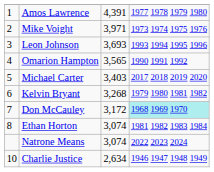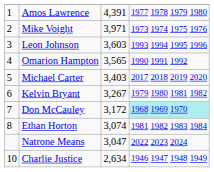Leon Johnson | column 3: 3,693 -> 3,603
Kelvin Bryant | column 3: 3,268 -> 3,267
Natrone Means | column 3: 3,074 -> 3,047
